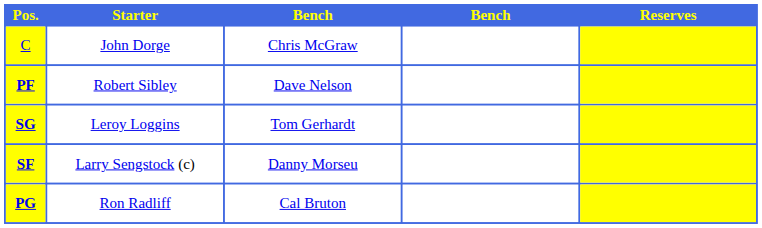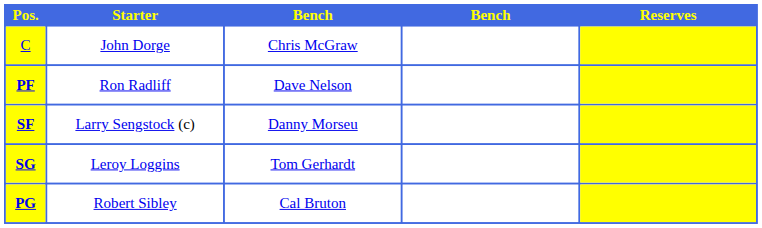PF | Starter: Robert Sibley -> Ron Radliff
rows swapped: SF <-> SG
PG | Starter: Ron Radliff -> Robert Sibley
